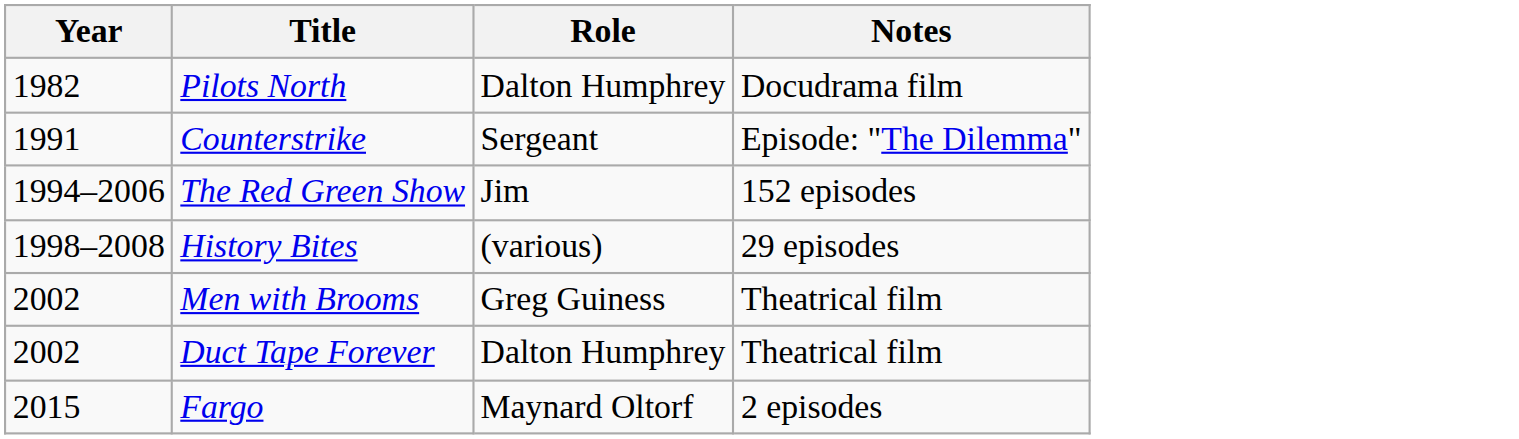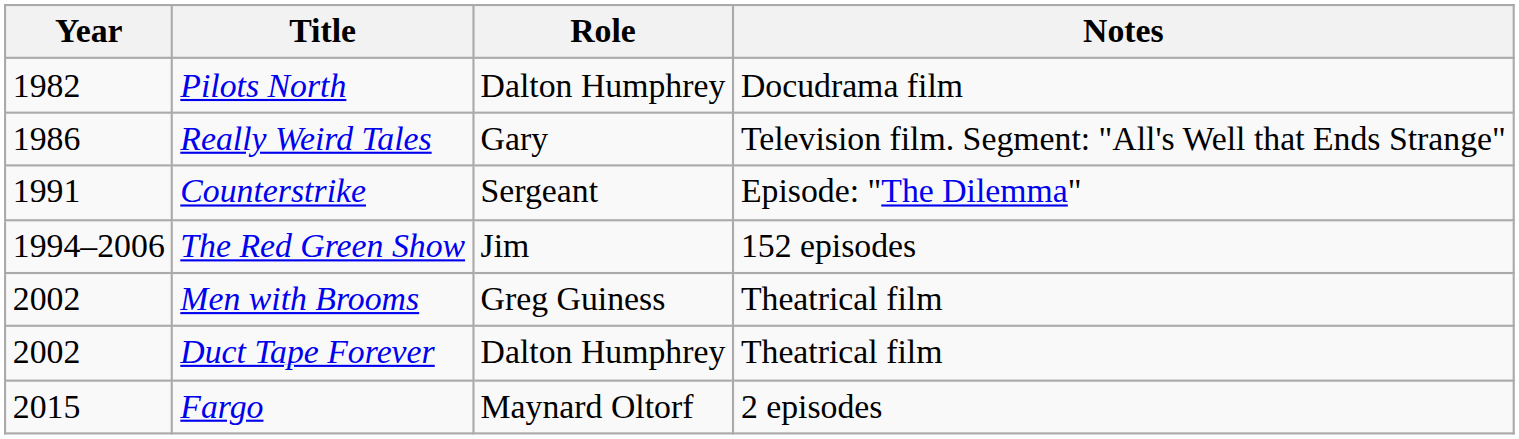+ row: 1986 | Really Weird Tales | Gary | Television film. Segment: "All's Well that Ends Strange"
- row: 1998–2008 | History Bites | (various) | 29 episodes
